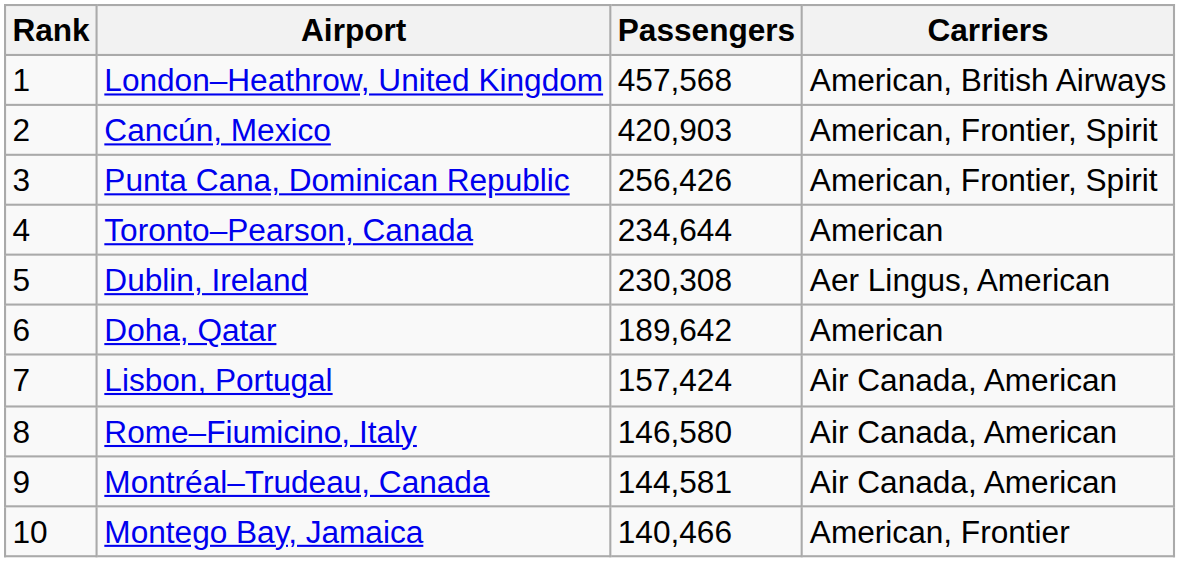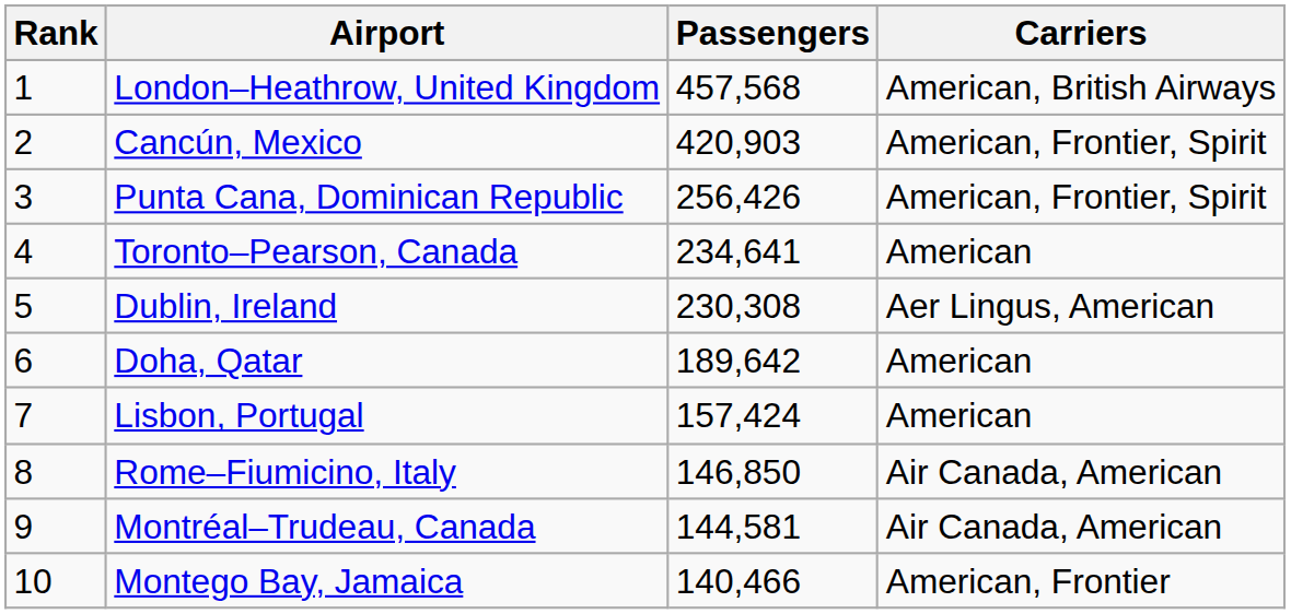Toronto–Pearson, Canada | Passengers: 234,644 -> 234,641
Lisbon, Portugal | Carriers: Air Canada, American -> American
Rome–Fiumicino, Italy | Passengers: 146,580 -> 146,850
